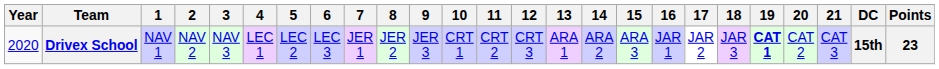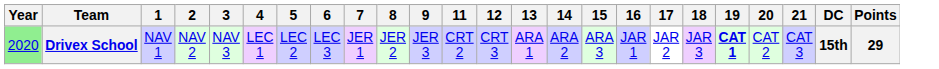- column: 10 | CRT 1
Drivex School | Year: no background -> lightgreen background
Drivex School | Points: 23 -> 29
